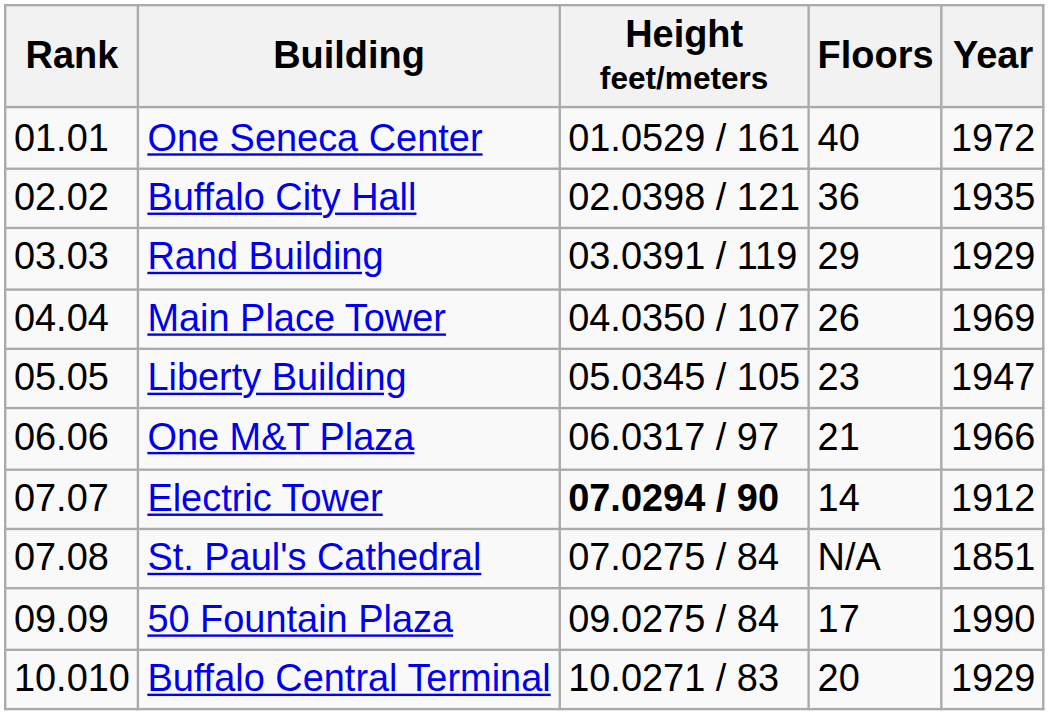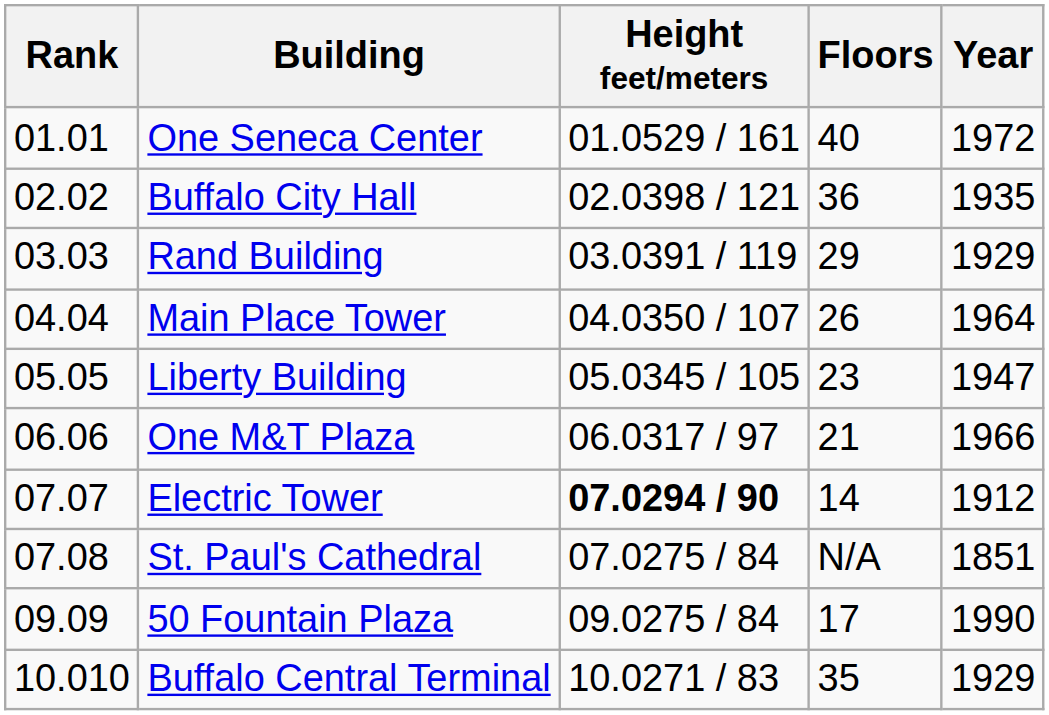Main Place Tower | Year: 1969 -> 1964
Buffalo Central Terminal | Floors: 20 -> 35
